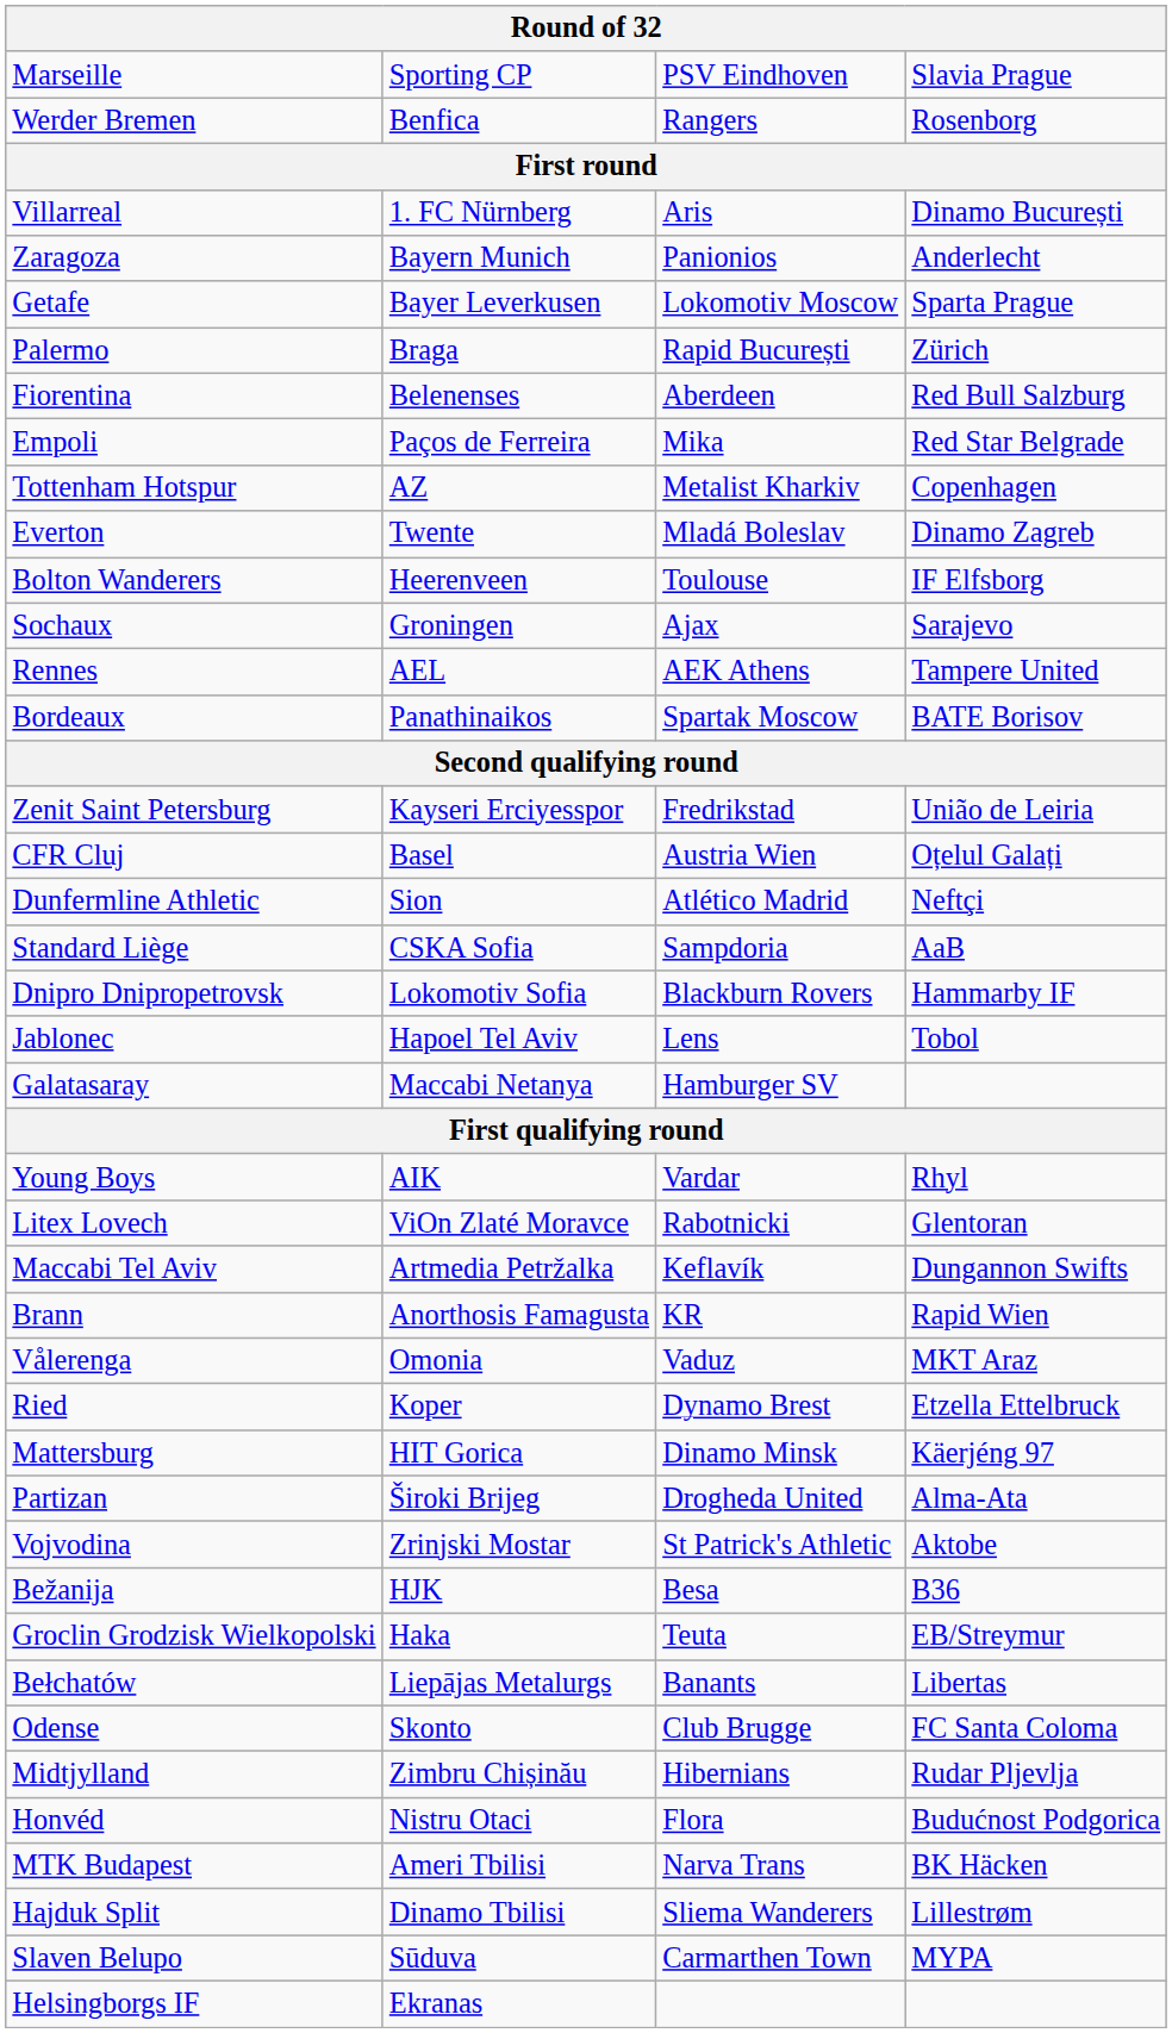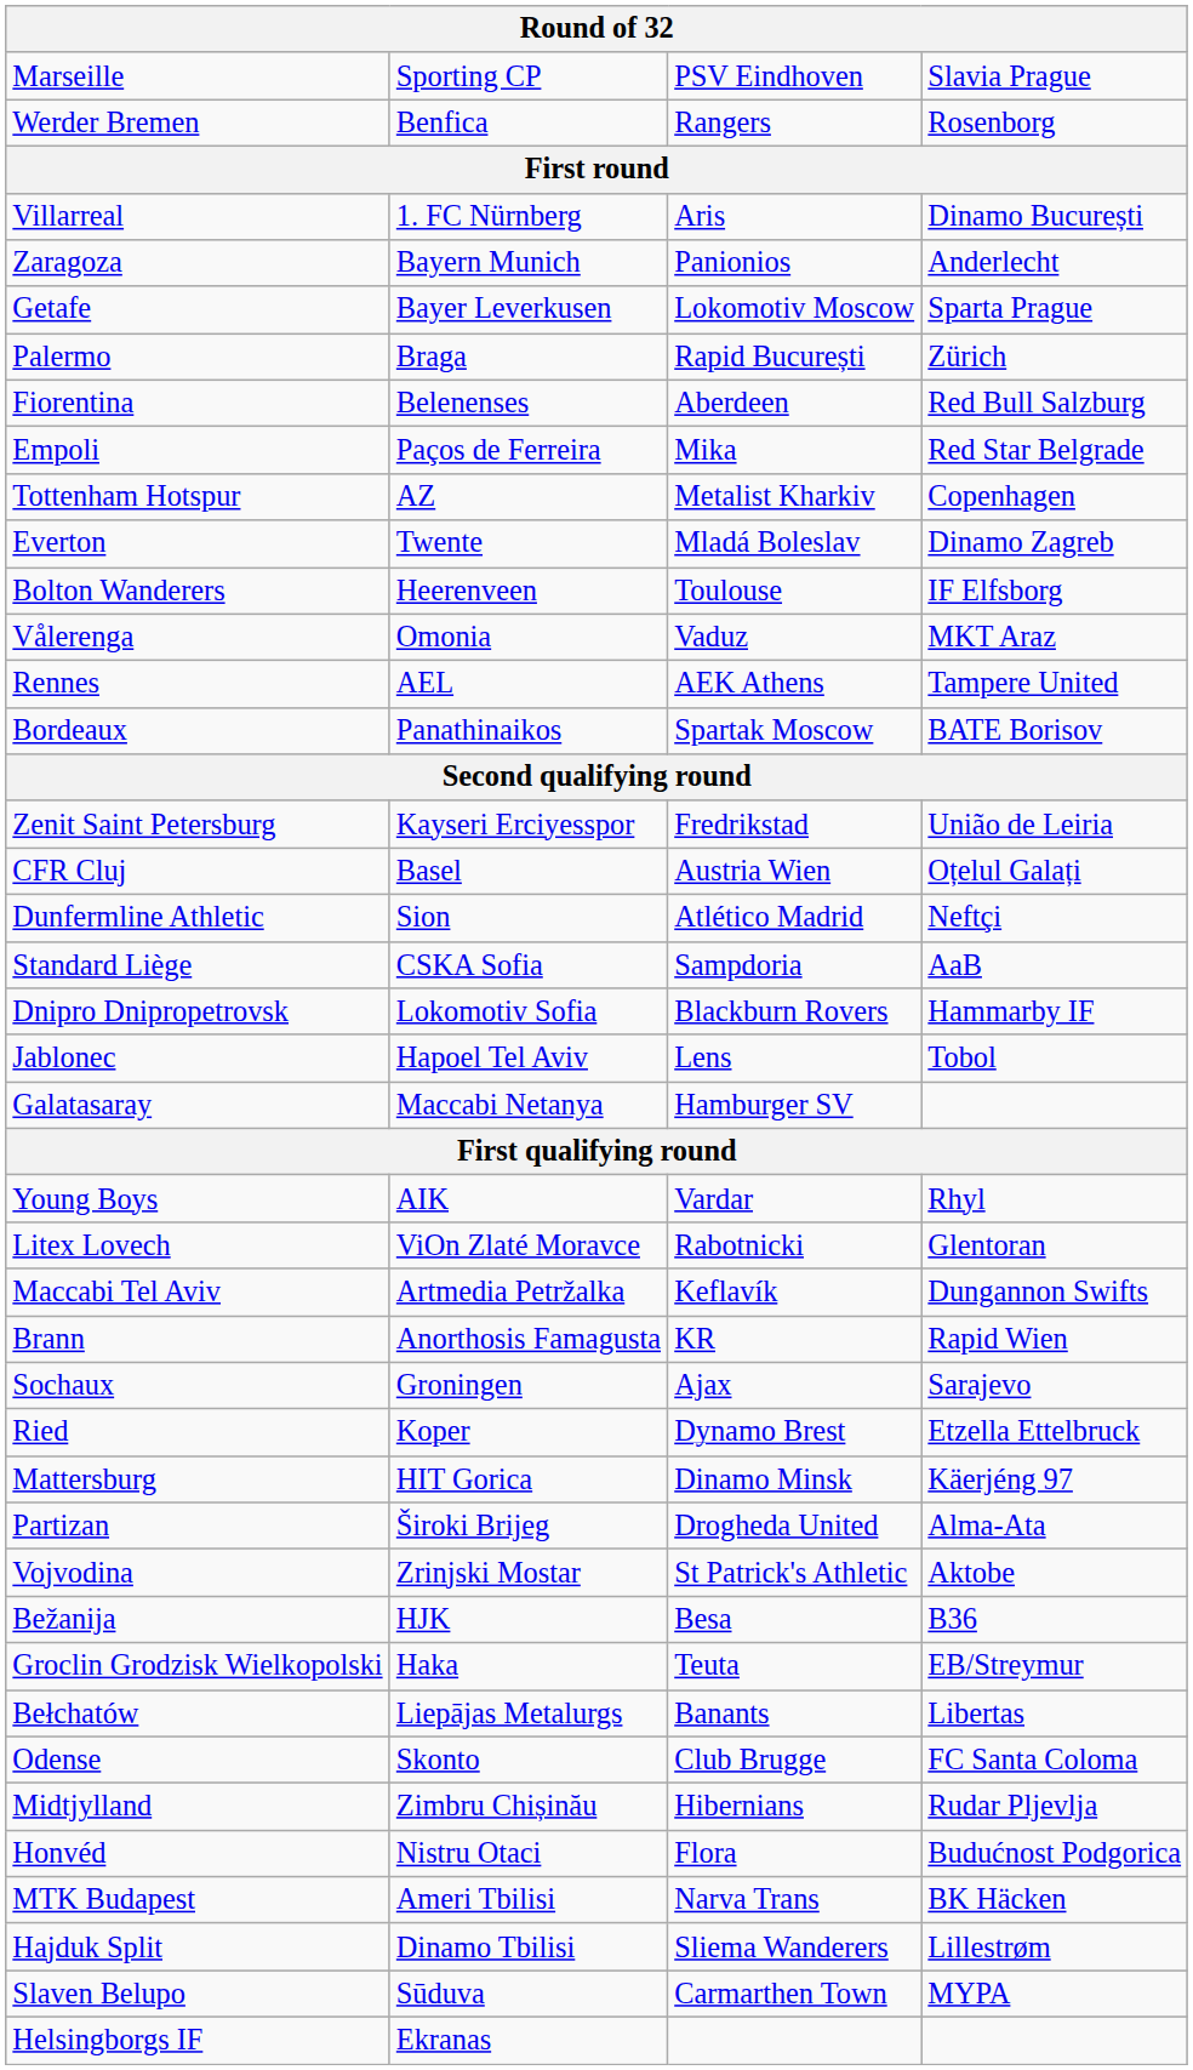rows swapped: Sochaux <-> Vålerenga
